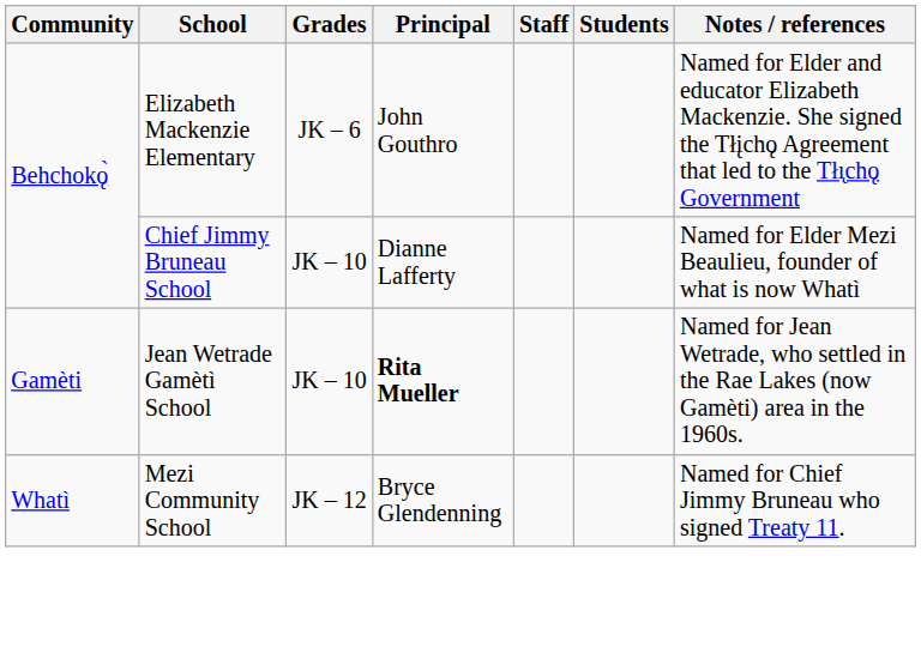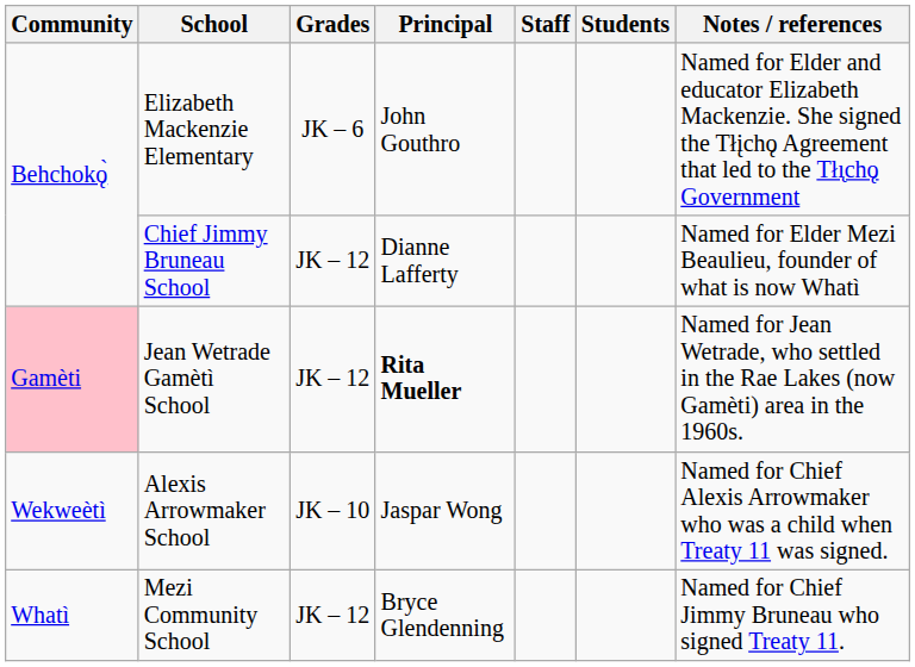Chief Jimmy Bruneau School | Grades: JK – 10 -> JK – 12
Jean Wetrade Gamètì School | Community: no background -> pink background
Jean Wetrade Gamètì School | Grades: JK – 10 -> JK – 12
+ row: Wekweètì | Alexis Arrowmaker School | JK – 10 | Jaspar Wong | Named for Chief Alexis Arrowmaker who was a child when Treaty 11 was signed.
